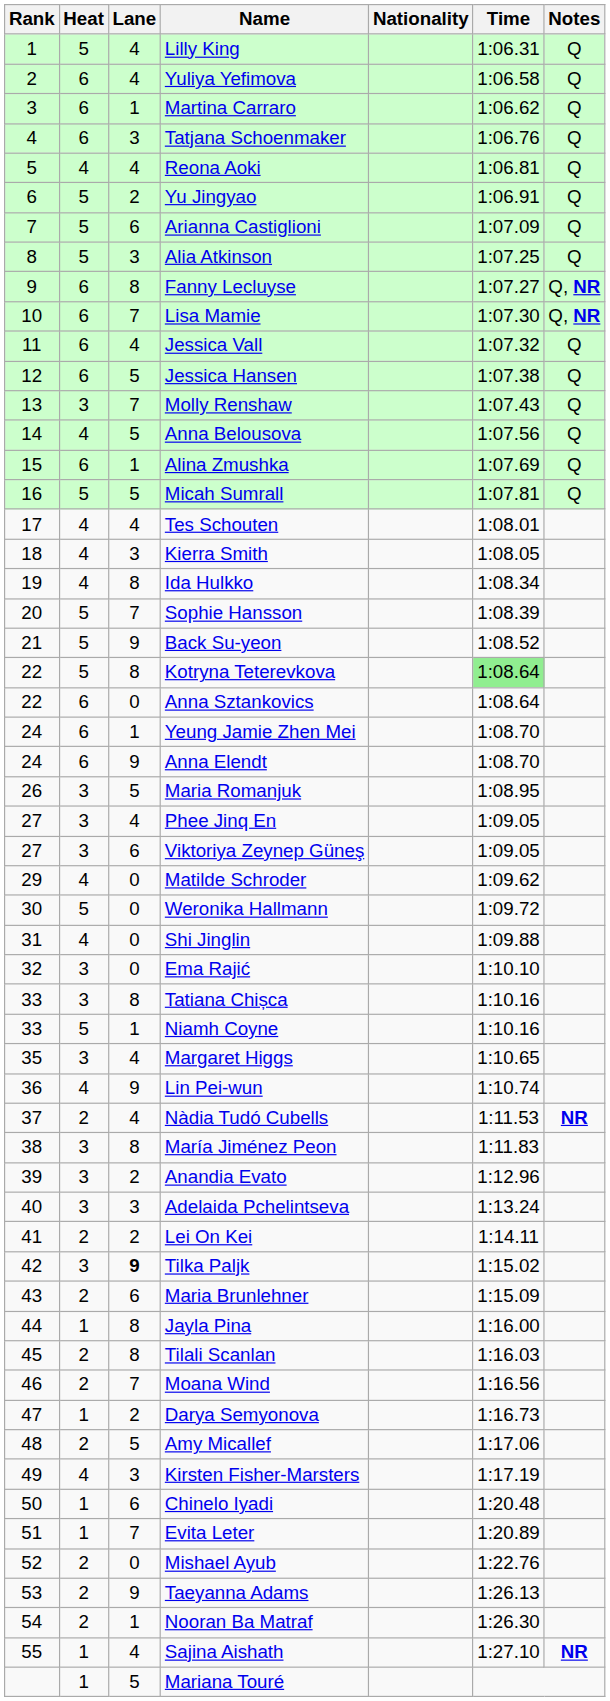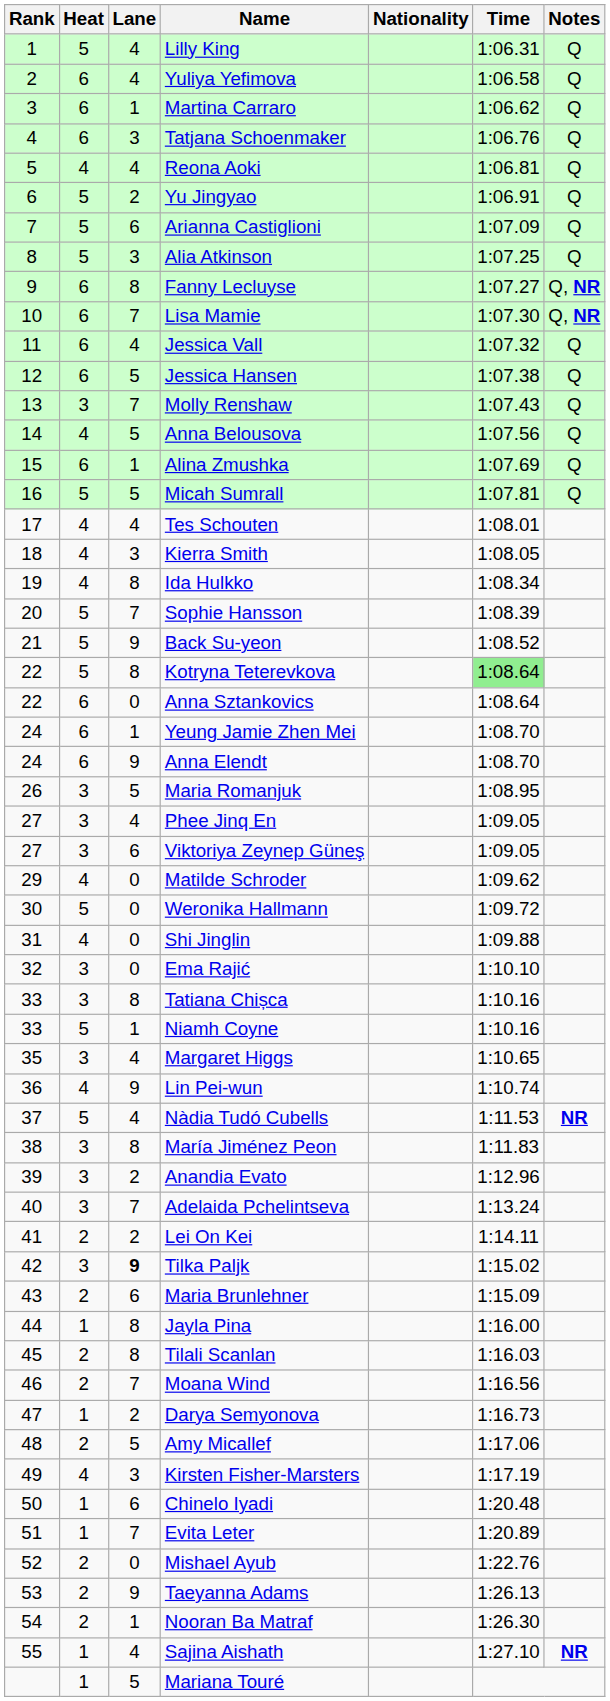Nàdia Tudó Cubells | Heat: 2 -> 5
Adelaida Pchelintseva | Lane: 3 -> 7
